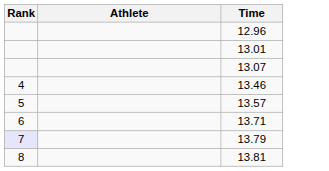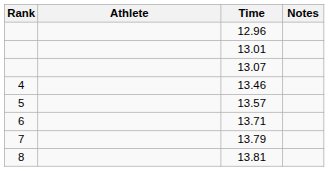+ column: Notes
13.79 | Rank: lavender background -> no background
